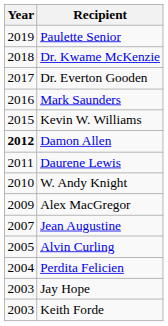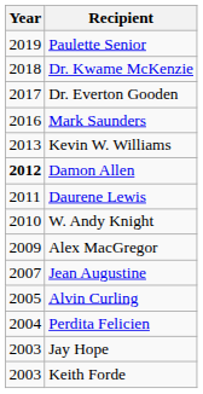Kevin W. Williams | Year: 2015 -> 2013
